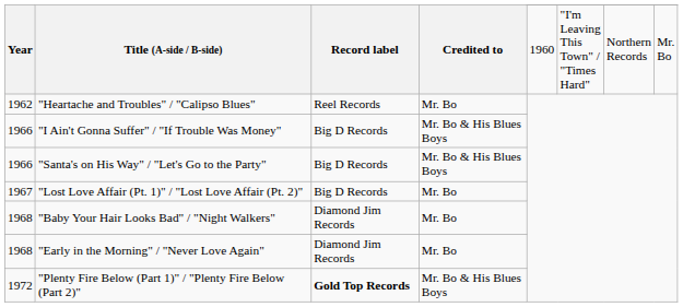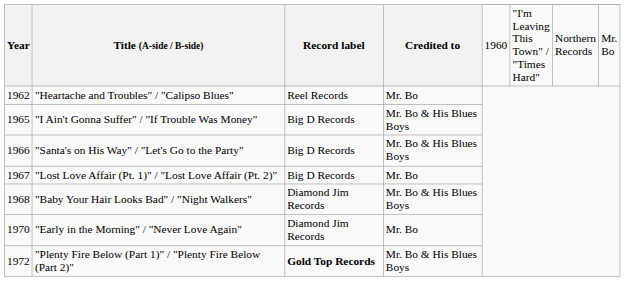"I Ain't Gonna Suffer" / "If Trouble Was Money" | Year: 1966 -> 1965
"Baby Your Hair Looks Bad" / "Night Walkers" | Credited to: Mr. Bo -> Mr. Bo & His Blues Boys
"Early in the Morning" / "Never Love Again" | Year: 1968 -> 1970
